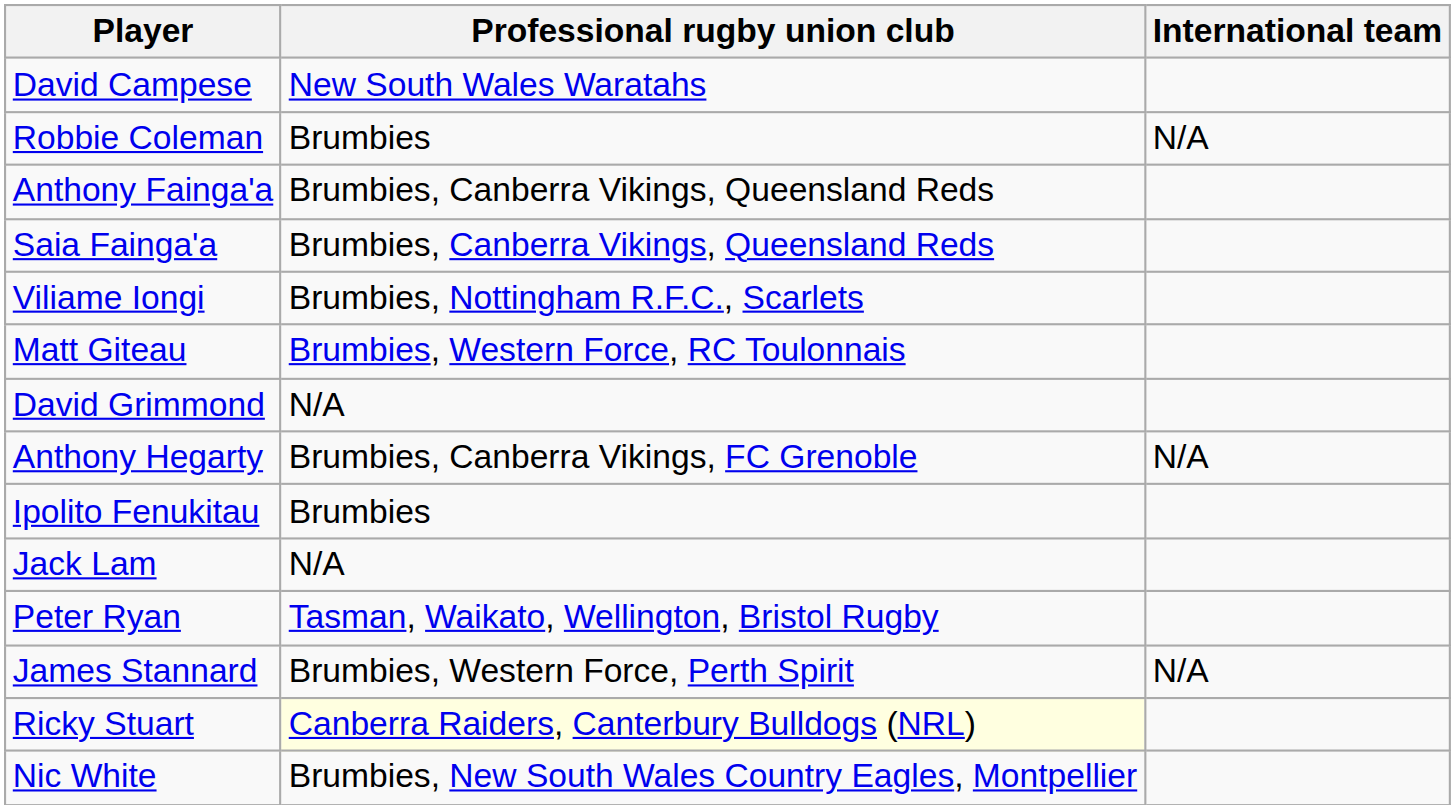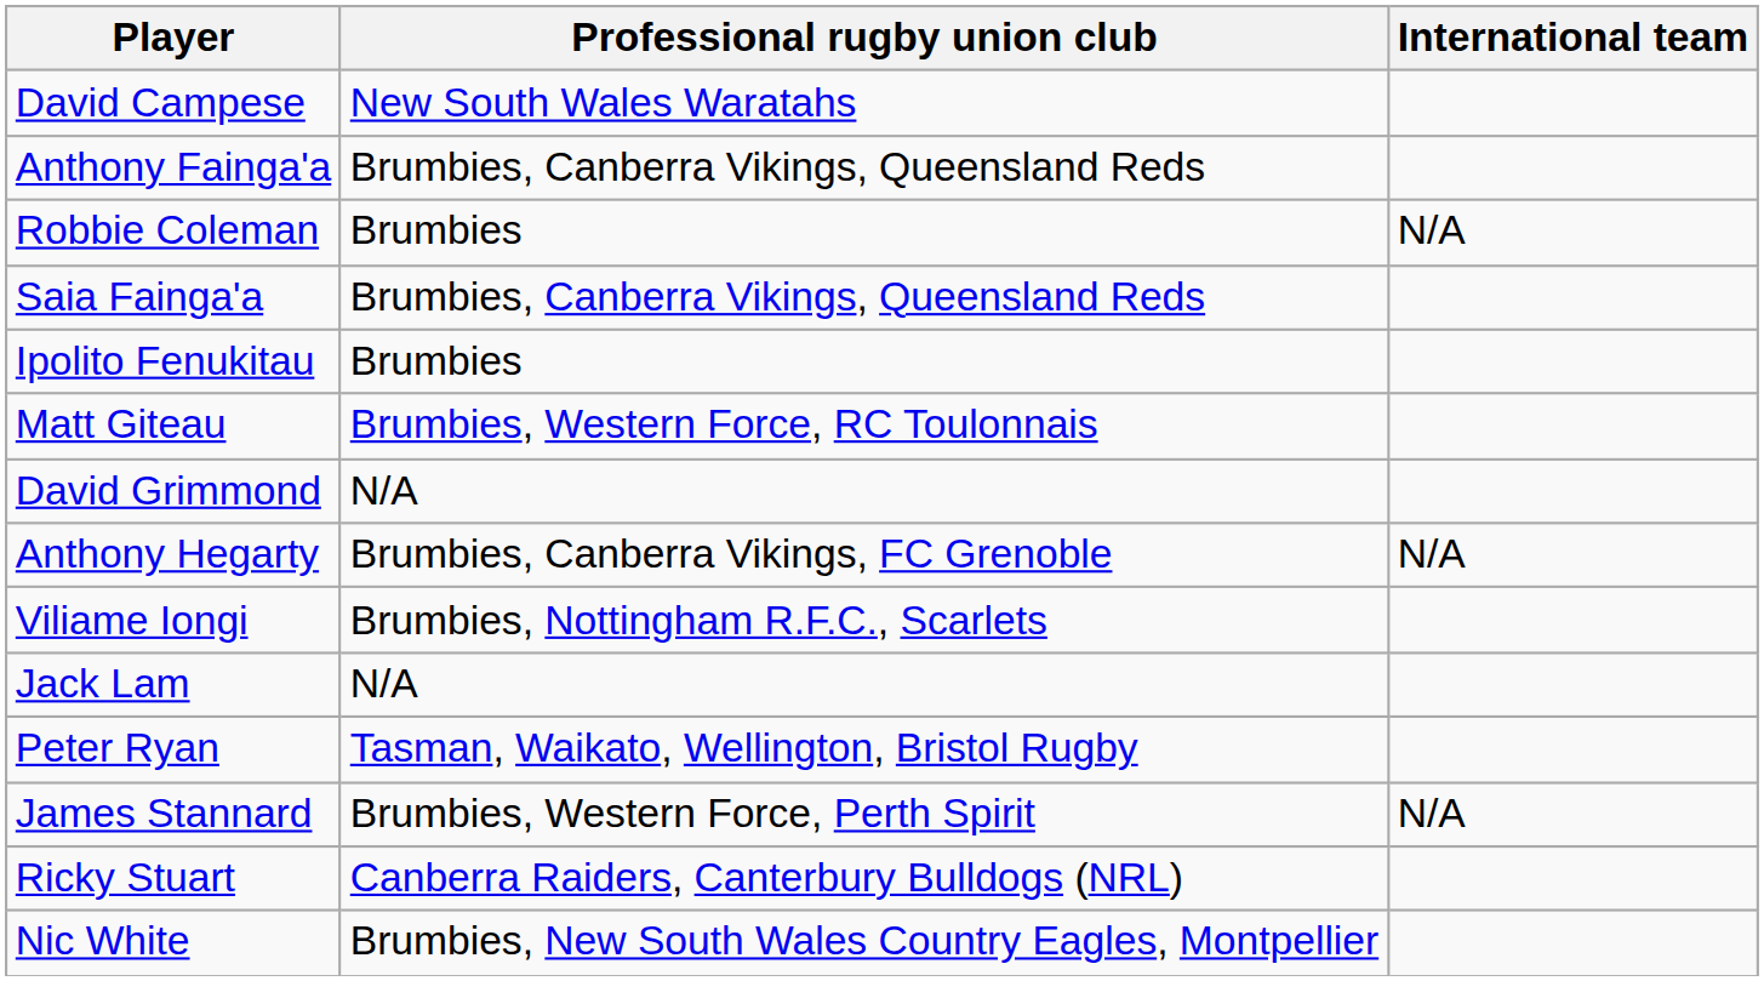rows swapped: Robbie Coleman <-> Anthony Fainga'a
rows swapped: Ipolito Fenukitau <-> Viliame Iongi
Ricky Stuart | Professional rugby union club: lightyellow background -> no background
